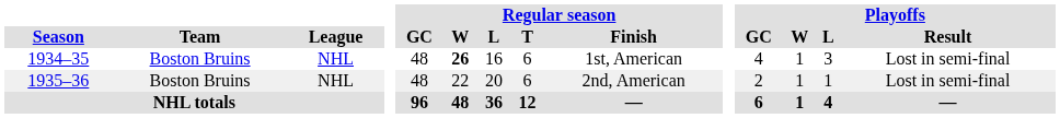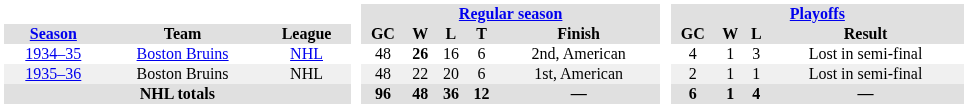1934–35 | Regular season / Finish: 1st, American -> 2nd, American
1935–36 | Regular season / Finish: 2nd, American -> 1st, American
